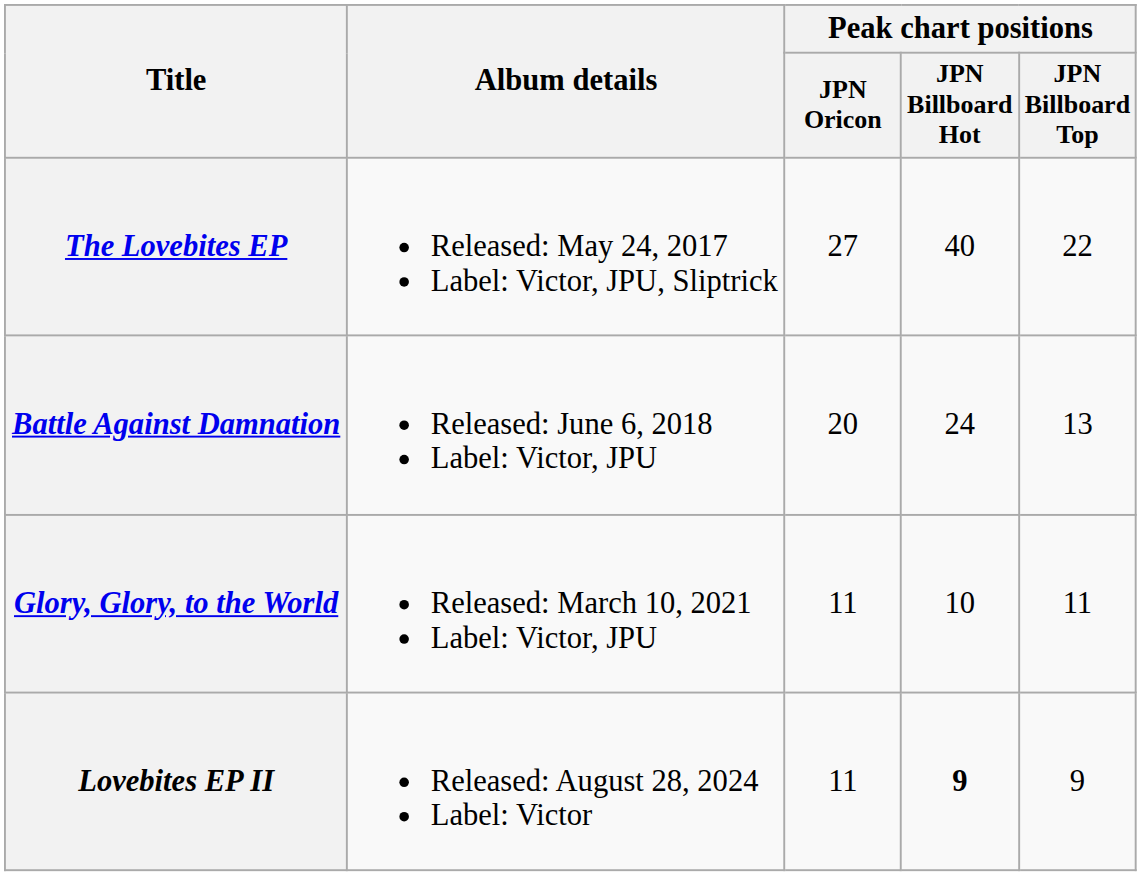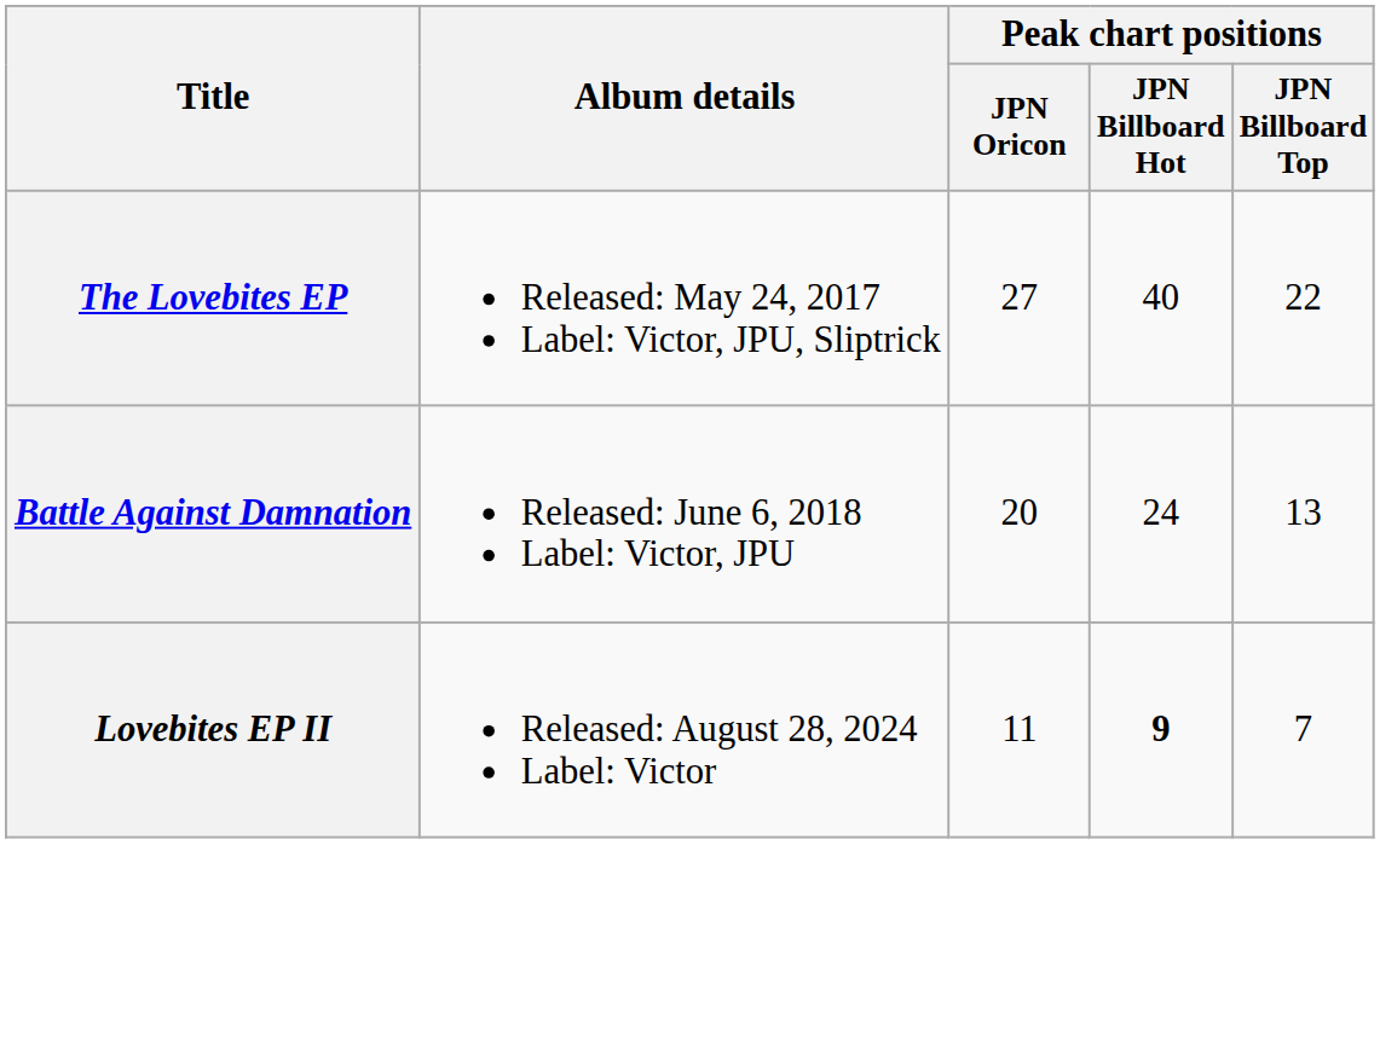- row: Glory, Glory, to the World | Released: March 10, 2021 Label: Victor, JPU | 11 | 10 | 11
Lovebites EP II | Peak chart positions / JPN Billboard Top: 9 -> 7
